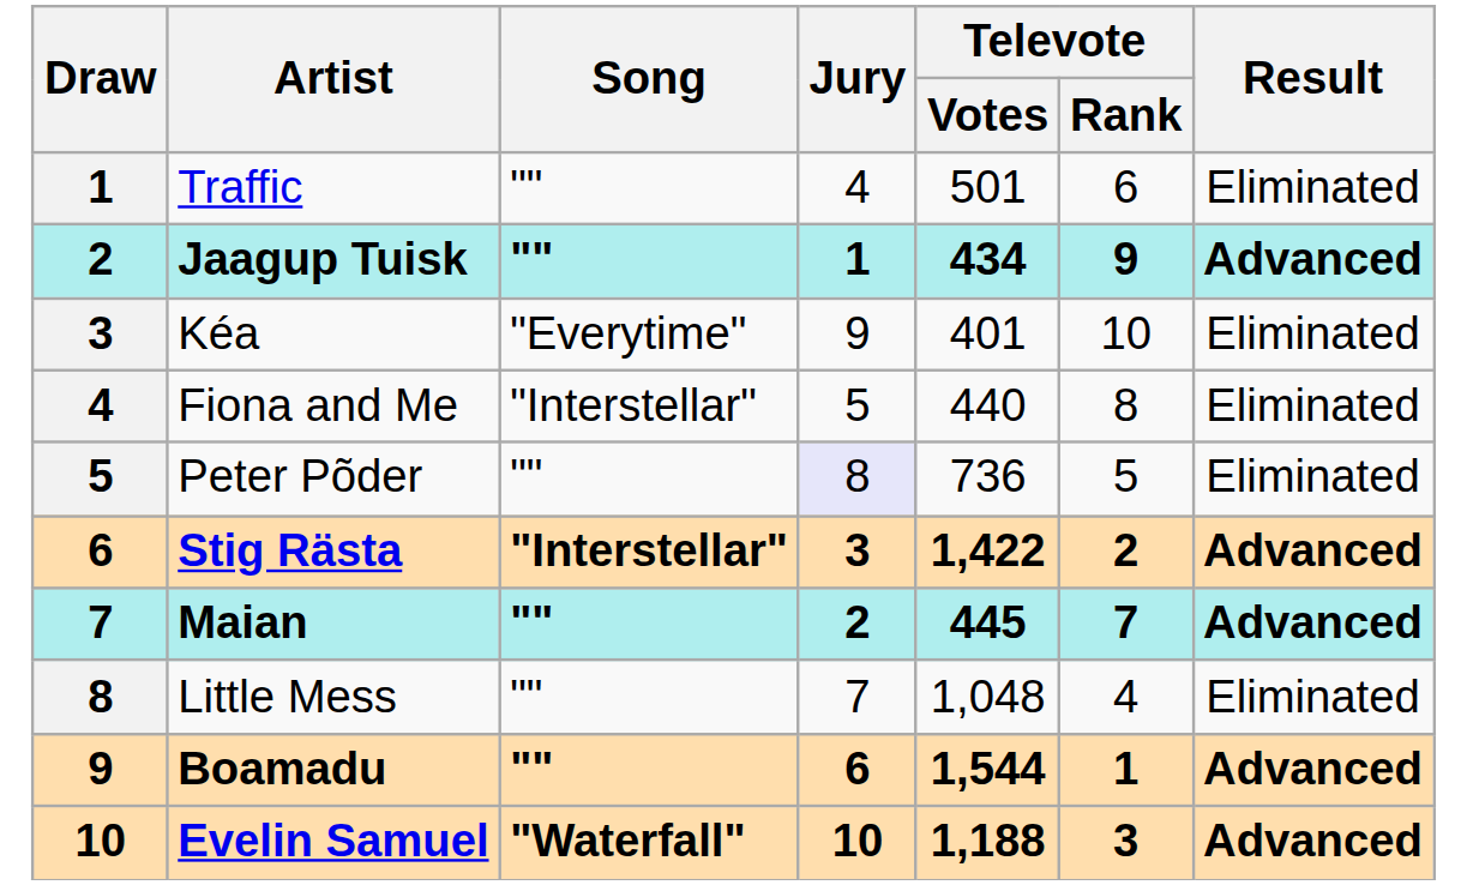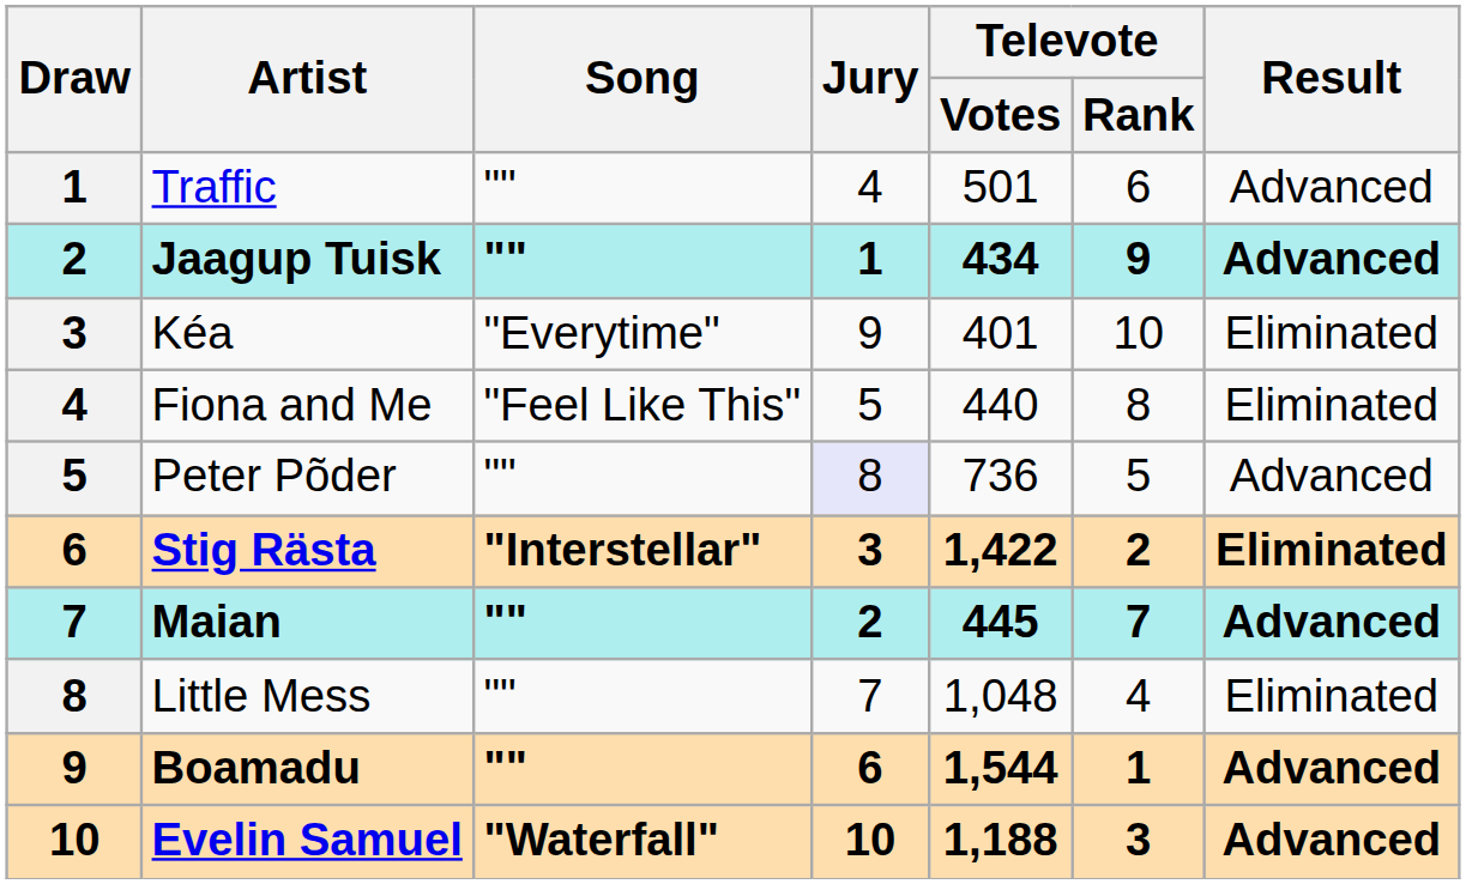Traffic | Result: Eliminated -> Advanced
Fiona and Me | Song: "Interstellar" -> "Feel Like This"
Peter Põder | Result: Eliminated -> Advanced
Stig Rästa | Result: Advanced -> Eliminated
